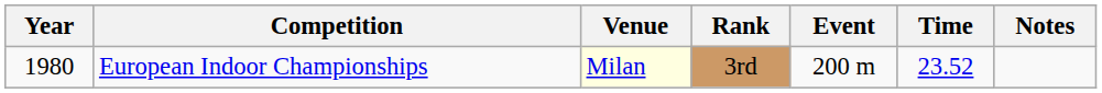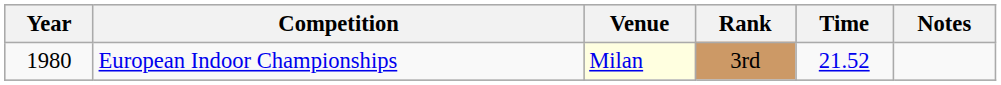- column: Event | 200 m
European Indoor Championships | Time: 23.52 -> 21.52
